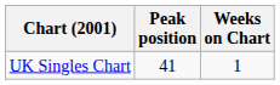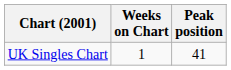columns swapped: Peak position <-> Weeks on Chart
